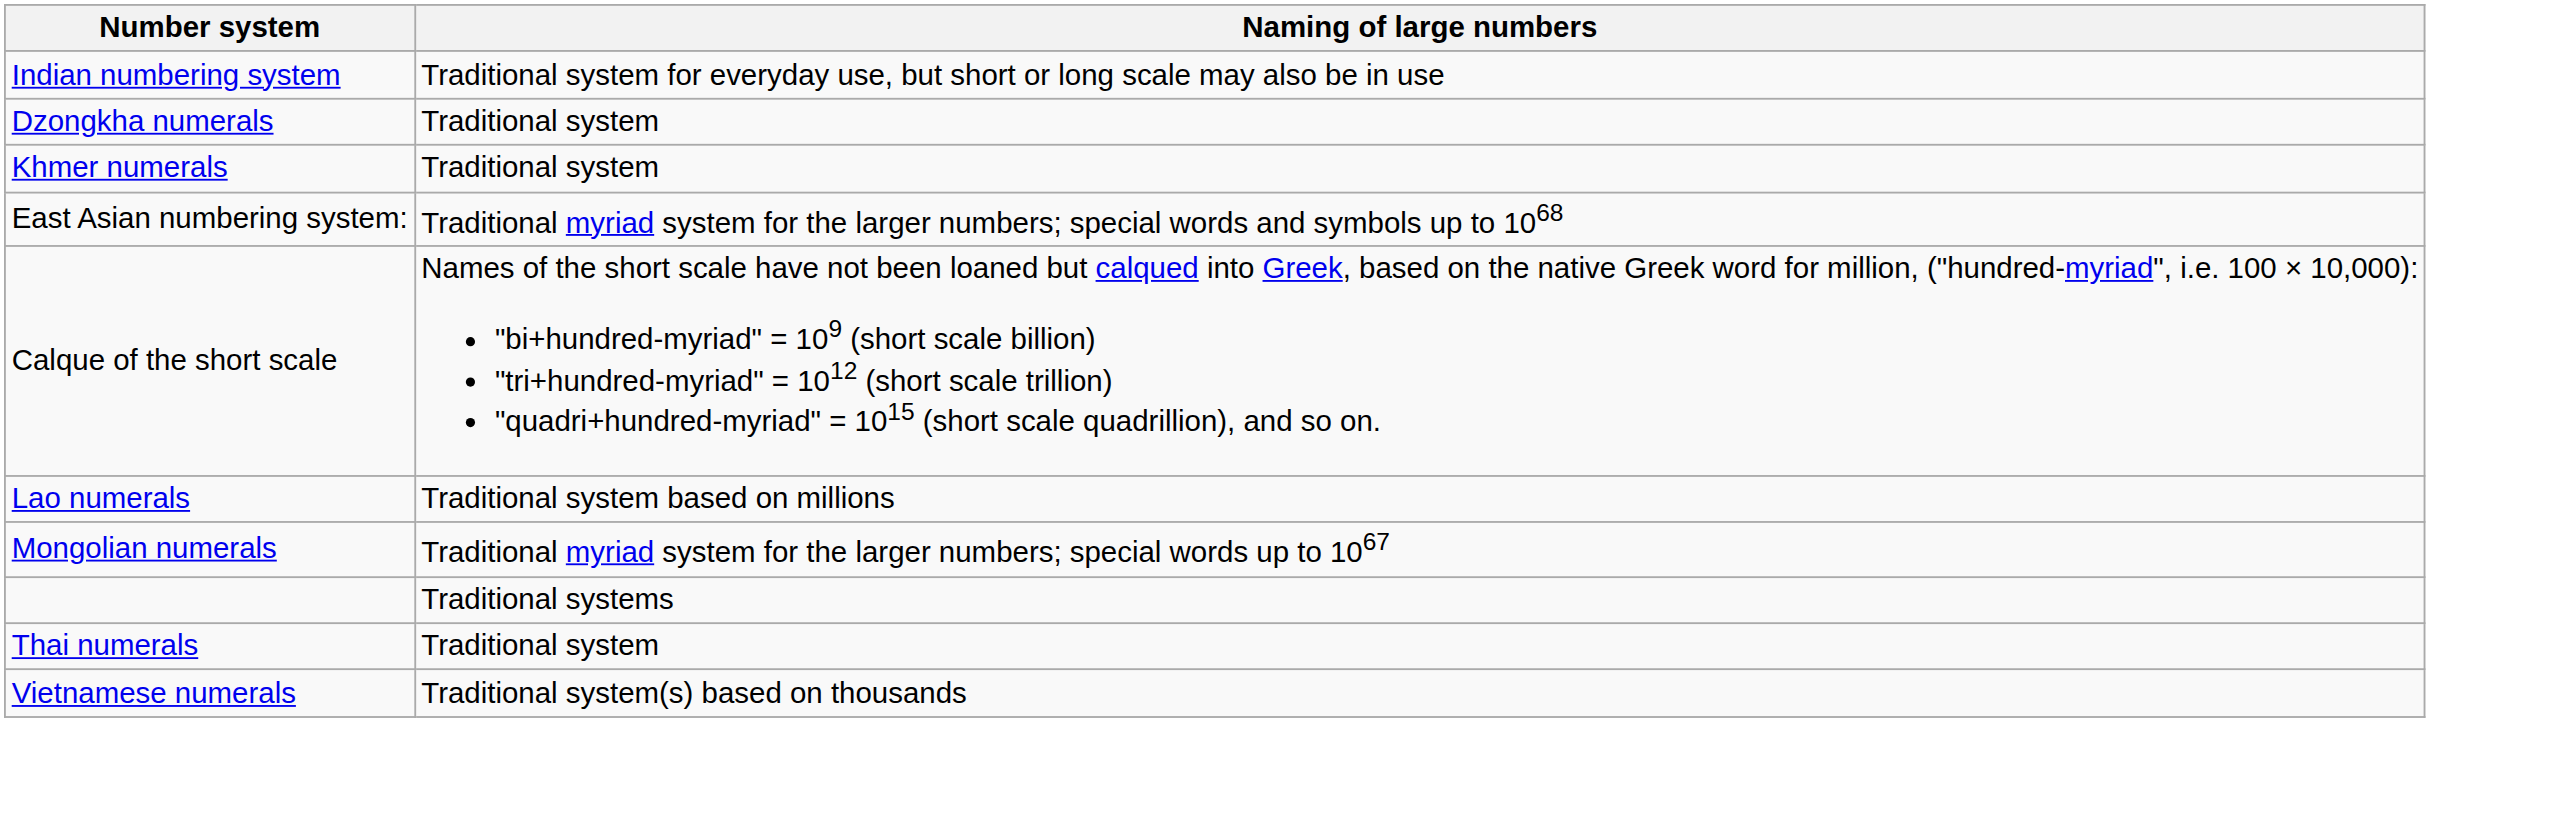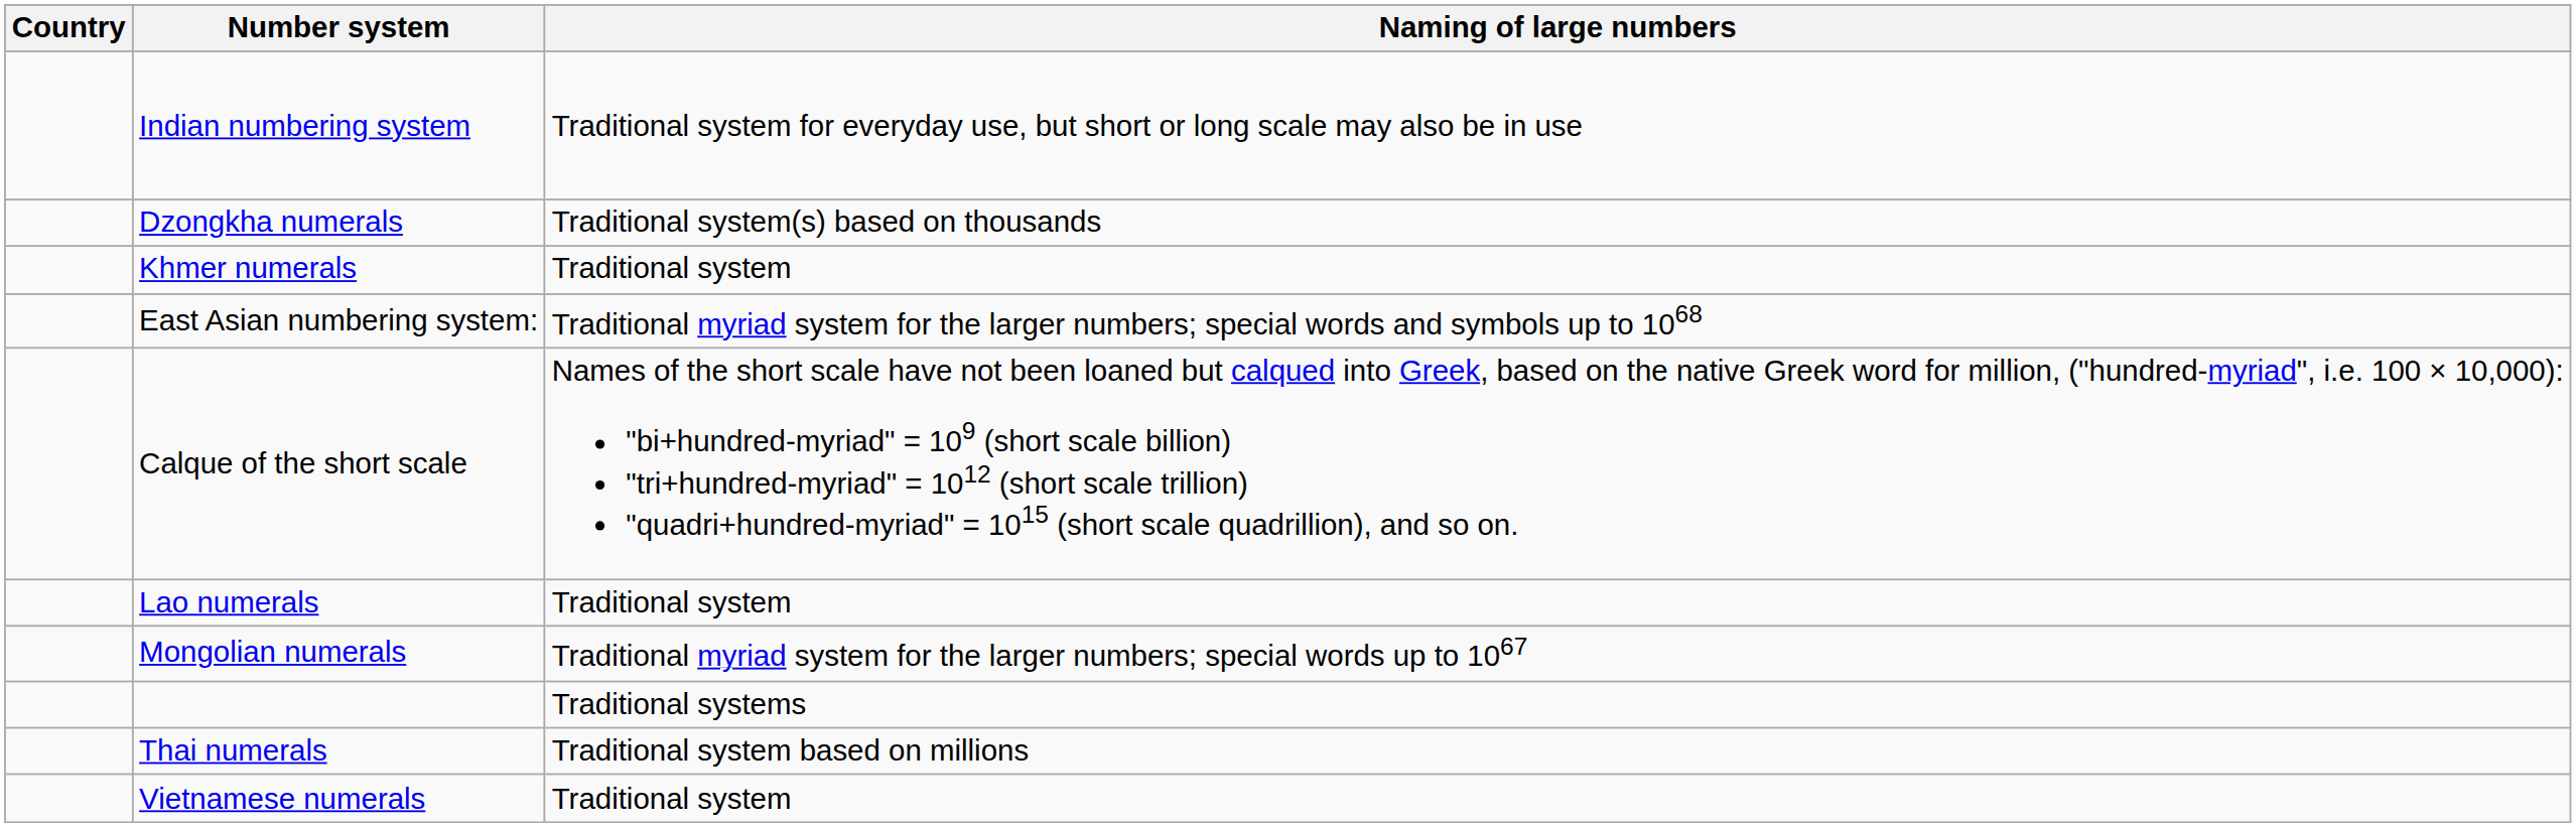+ column: Country
Dzongkha numerals | Naming of large numbers: Traditional system -> Traditional system(s) based on thousands
Lao numerals | Naming of large numbers: Traditional system based on millions -> Traditional system
Thai numerals | Naming of large numbers: Traditional system -> Traditional system based on millions
Vietnamese numerals | Naming of large numbers: Traditional system(s) based on thousands -> Traditional system
